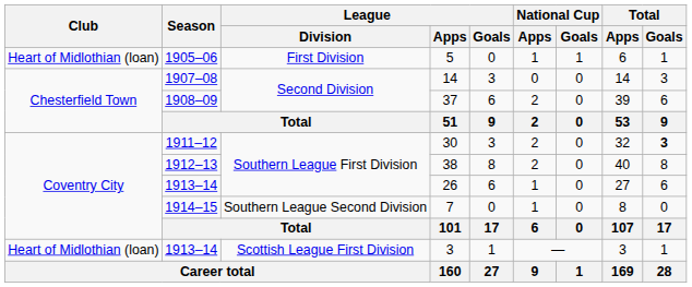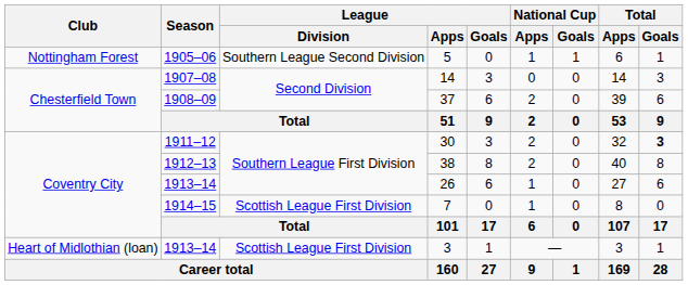5 | Club: Heart of Midlothian (loan) -> Nottingham Forest
5 | League / Division: First Division -> Southern League Second Division
7 | League / Division: Southern League Second Division -> Scottish League First Division
